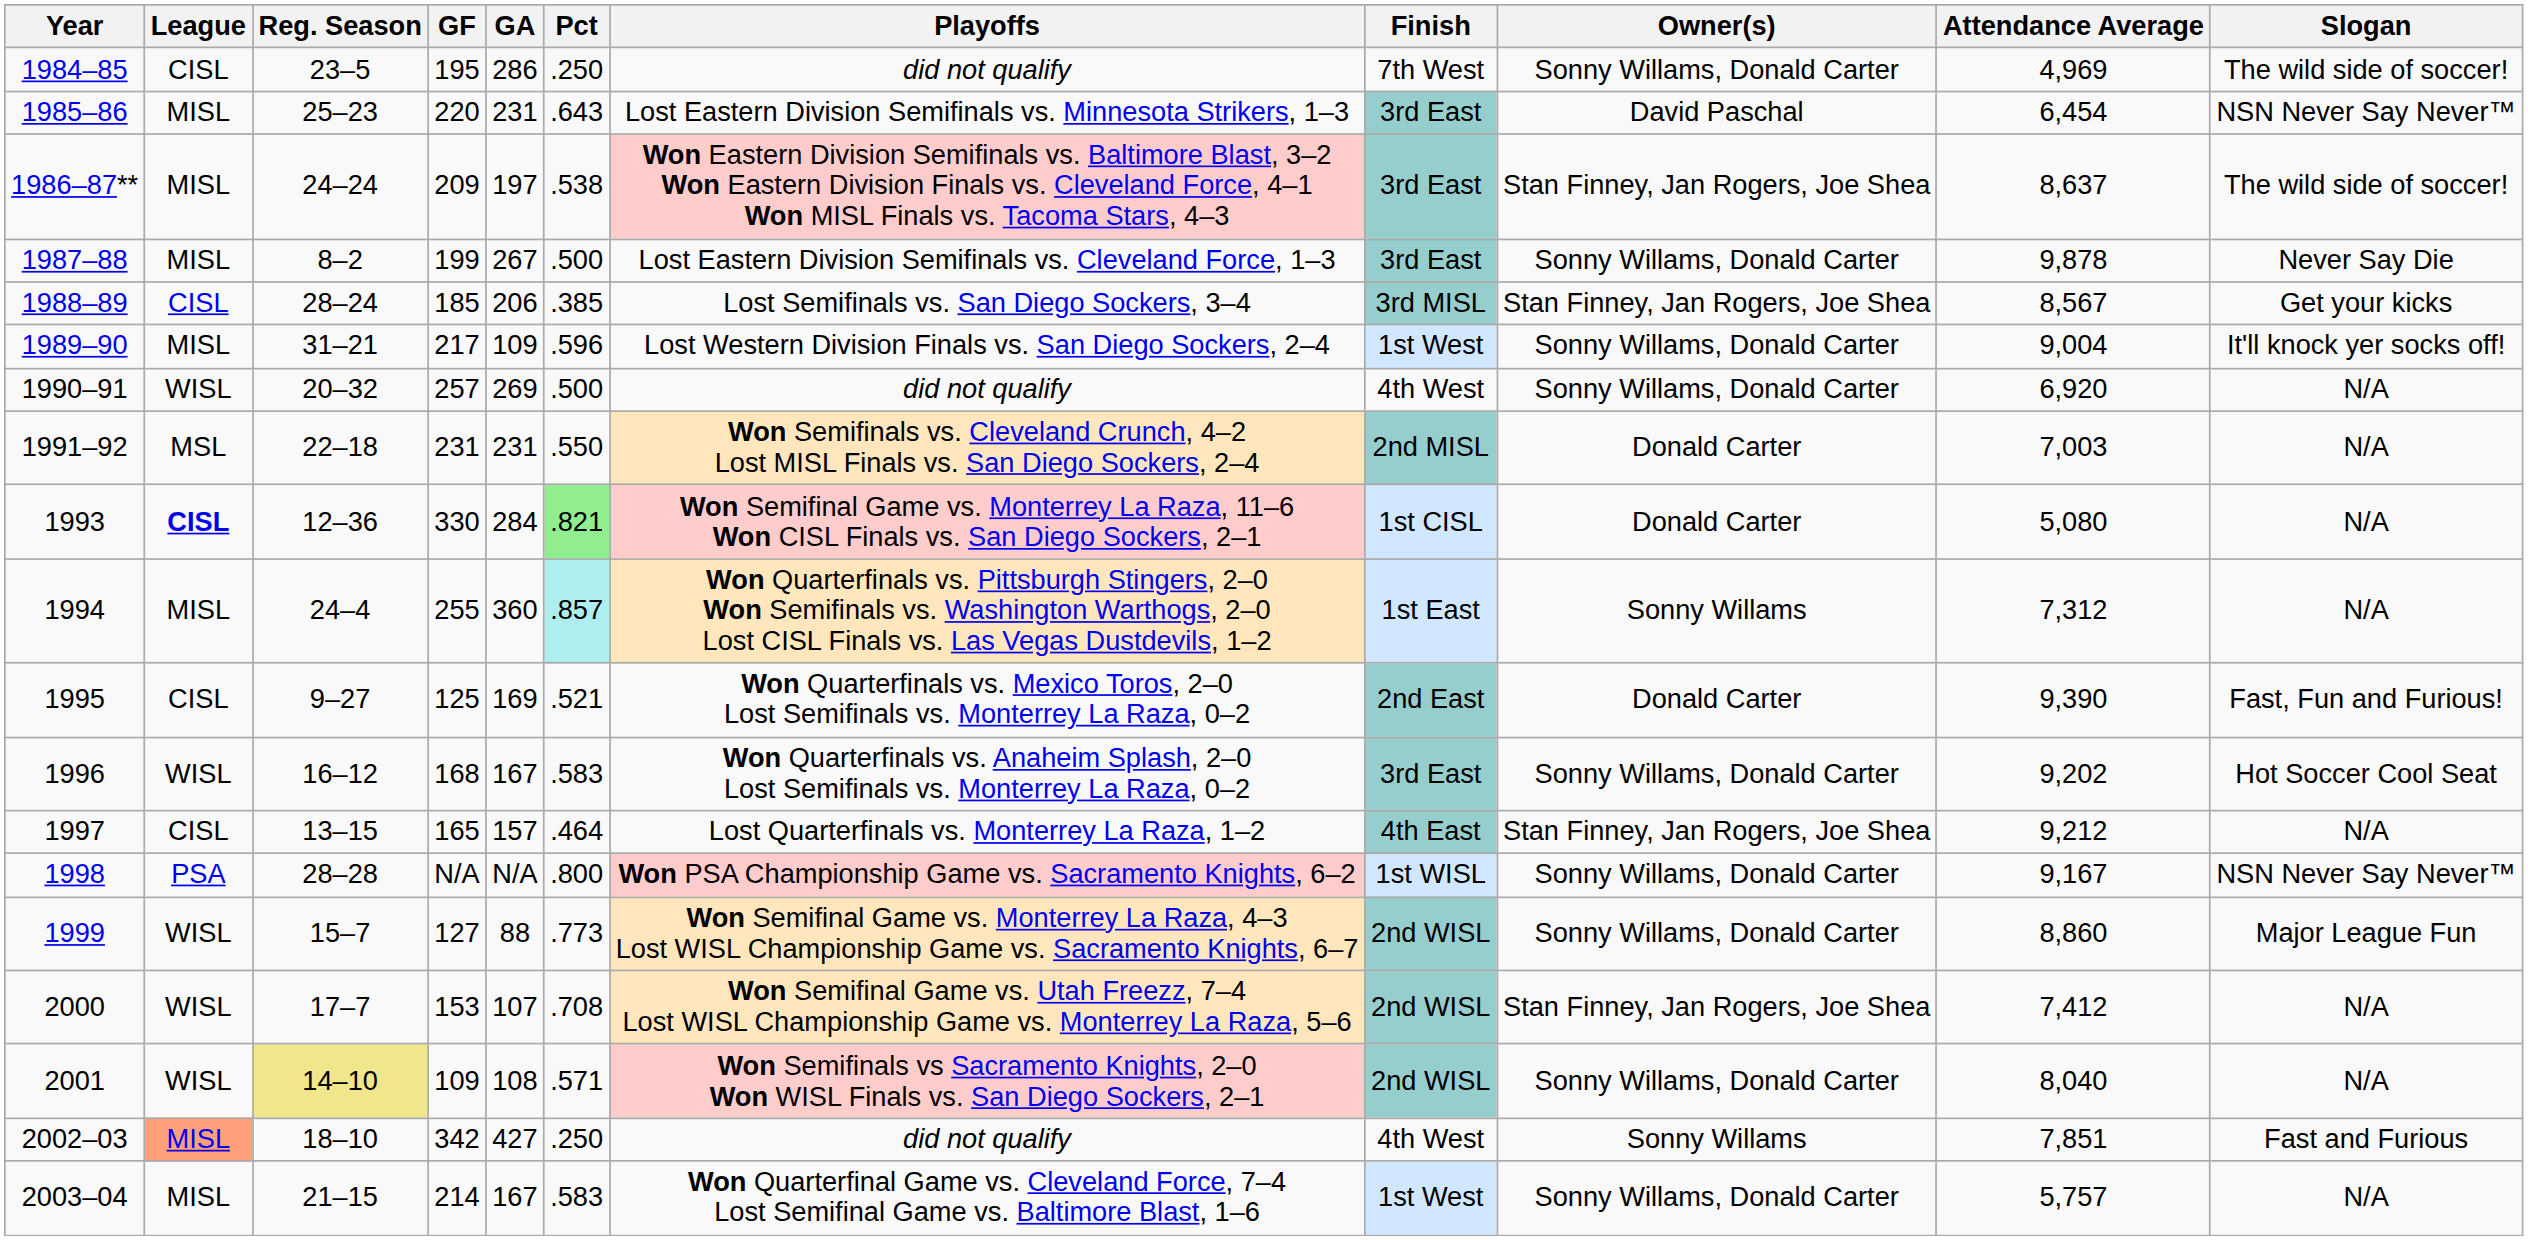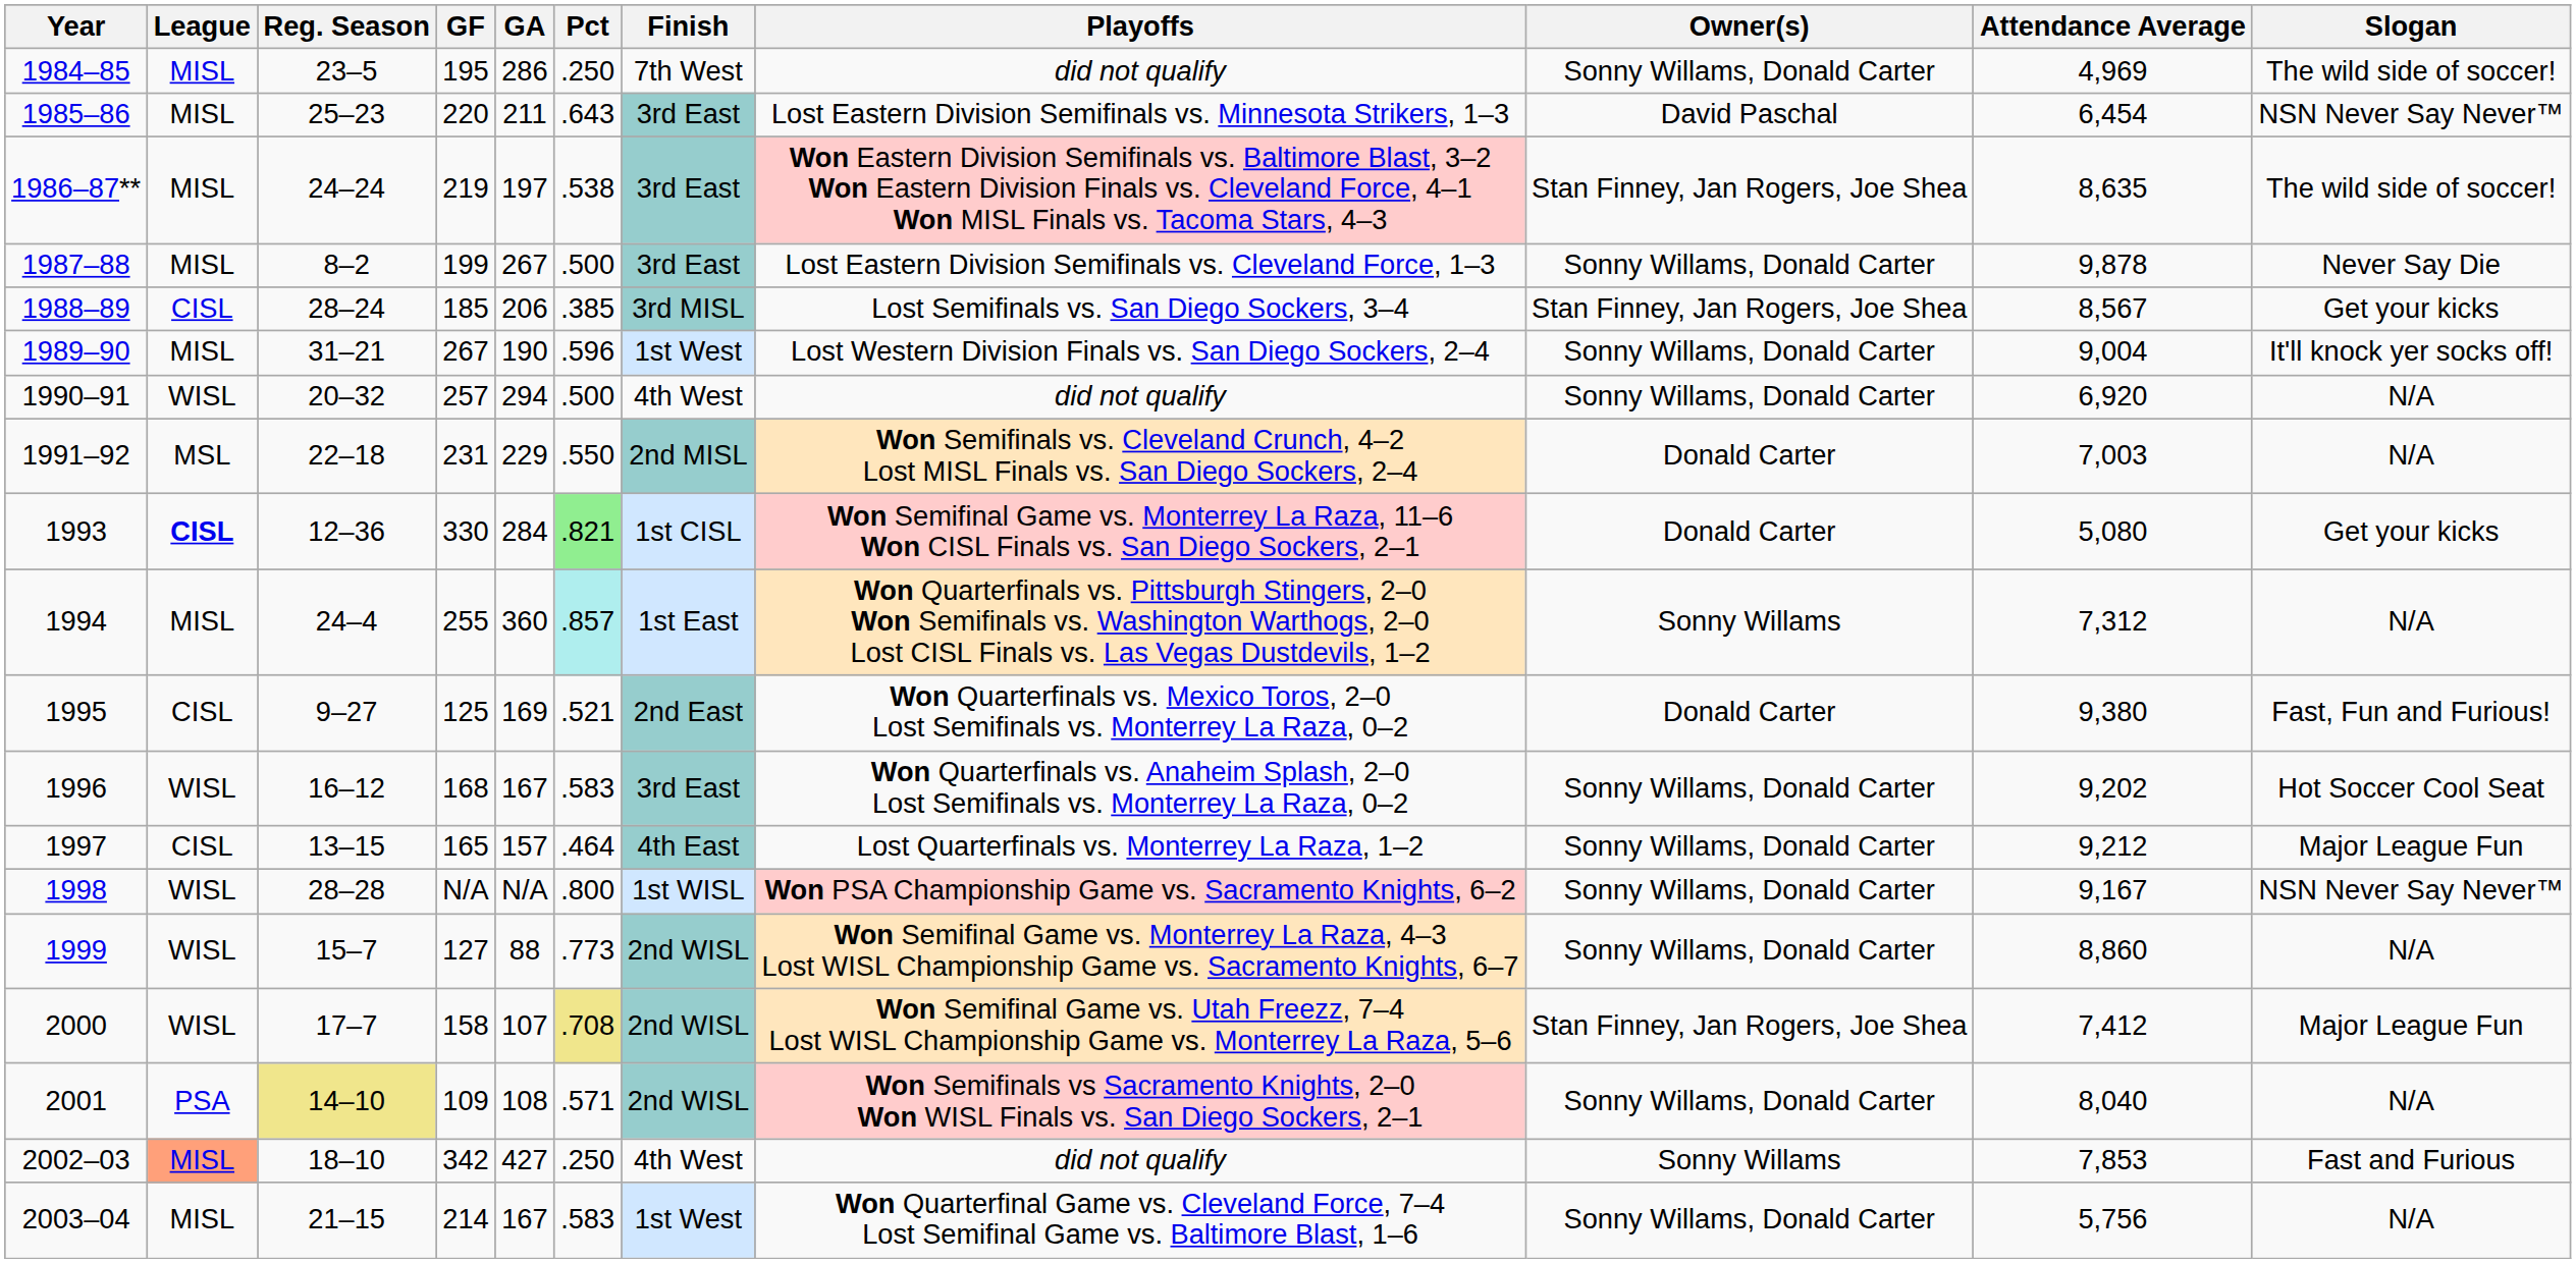columns swapped: Finish <-> Playoffs
1984–85 | League: CISL -> MISL
1985–86 | GA: 231 -> 211
1986–87** | GF: 209 -> 219
1986–87** | Attendance Average: 8,637 -> 8,635
1989–90 | GF: 217 -> 267
1989–90 | GA: 109 -> 190
1990–91 | GA: 269 -> 294
1991–92 | GA: 231 -> 229
1993 | Slogan: N/A -> Get your kicks
1995 | Attendance Average: 9,390 -> 9,380
1997 | Owner(s): Stan Finney, Jan Rogers, Joe Shea -> Sonny Willams, Donald Carter
1997 | Slogan: N/A -> Major League Fun
1998 | League: PSA -> WISL
1999 | Slogan: Major League Fun -> N/A
2000 | GF: 153 -> 158
2000 | Pct: no background -> khaki background
2000 | Slogan: N/A -> Major League Fun
2001 | League: WISL -> PSA
2002–03 | Attendance Average: 7,851 -> 7,853
2003–04 | Attendance Average: 5,757 -> 5,756
